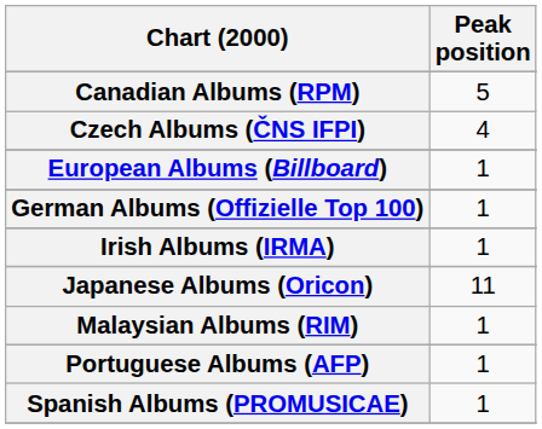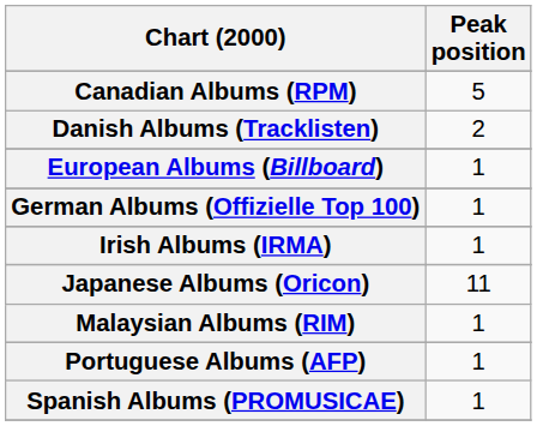- row: Czech Albums (ČNS IFPI) | 4
+ row: Danish Albums (Tracklisten) | 2
